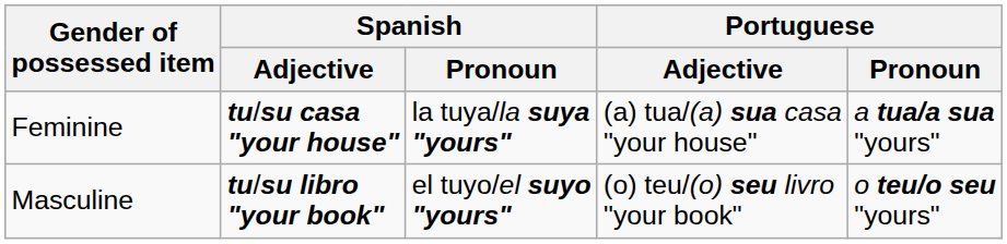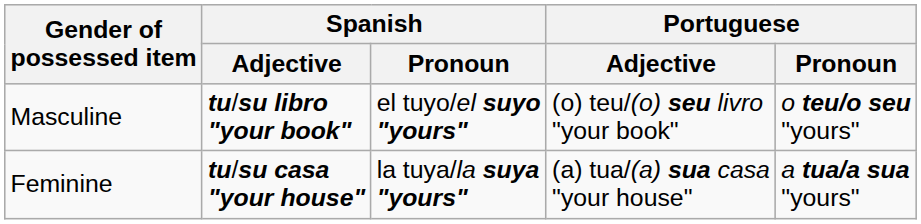rows swapped: Feminine <-> Masculine
